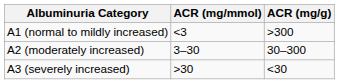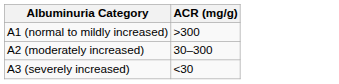- column: ACR (mg/mmol) | <3 | 3–30 | >30
